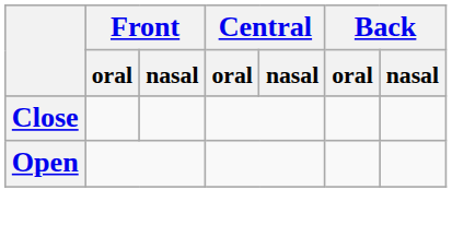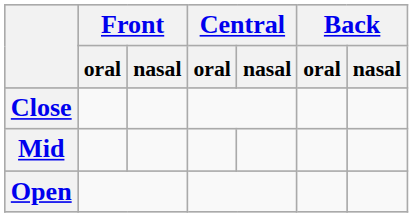+ row: Mid
